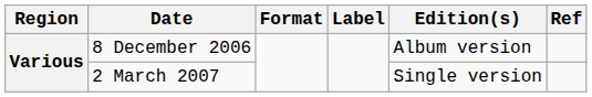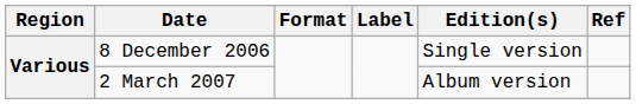8 December 2006 | Edition(s): Album version -> Single version
2 March 2007 | Edition(s): Single version -> Album version
